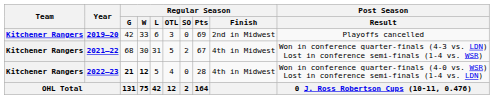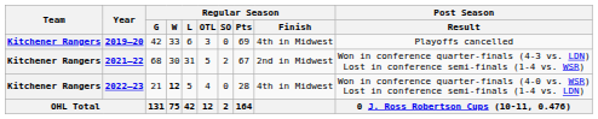2019–20 | Regular Season / Finish: 2nd in Midwest -> 4th in Midwest
2021–22 | Regular Season / Finish: 4th in Midwest -> 2nd in Midwest
2022–23 | Regular Season / G: bold -> normal
